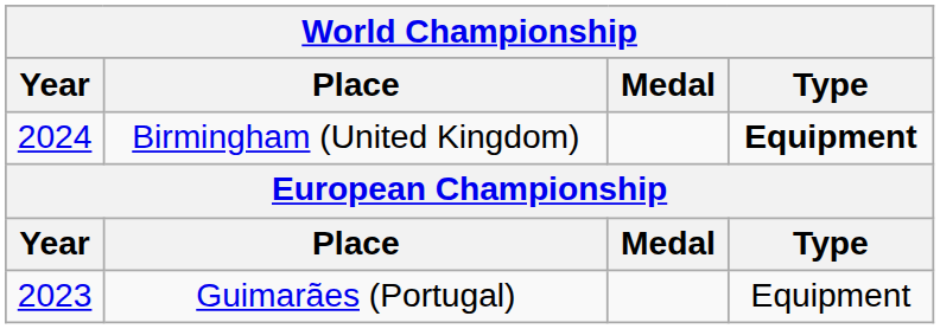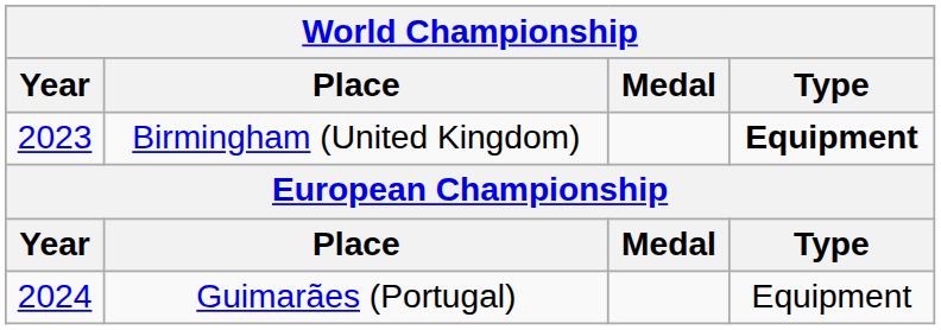Birmingham (United Kingdom) | Year: 2024 -> 2023
Guimarães (Portugal) | Year: 2023 -> 2024
